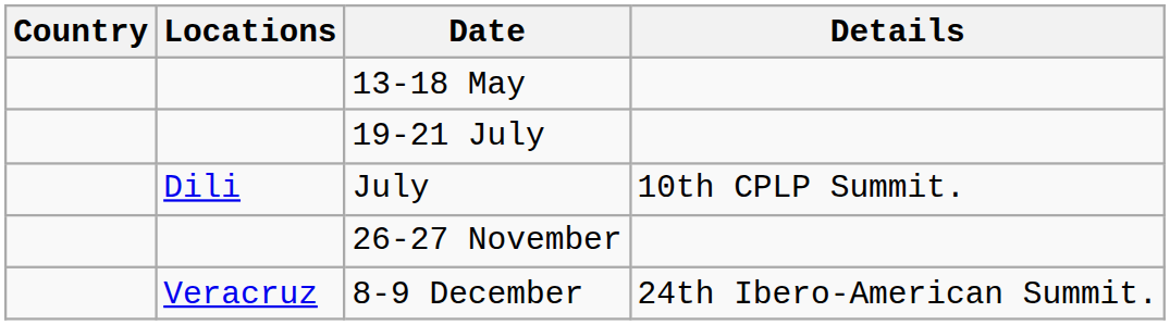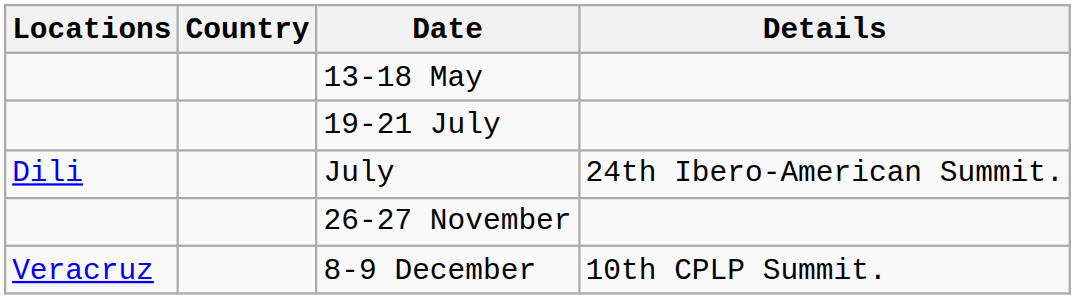columns swapped: Country <-> Locations
July | Details: 10th CPLP Summit. -> 24th Ibero-American Summit.
8-9 December | Details: 24th Ibero-American Summit. -> 10th CPLP Summit.
